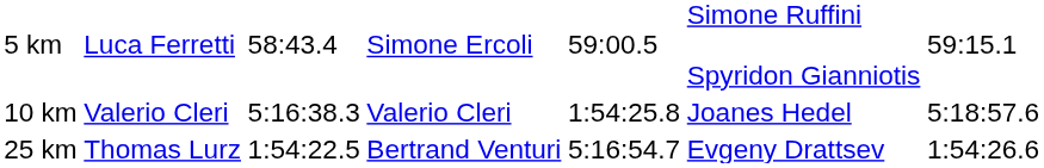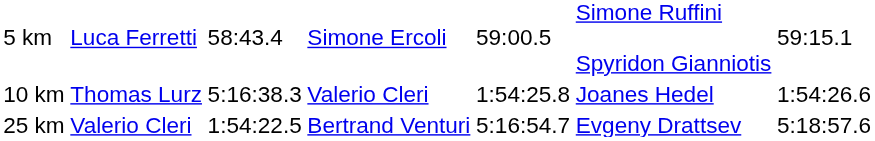10 km | column 2: Valerio Cleri -> Thomas Lurz
10 km | column 7: 5:18:57.6 -> 1:54:26.6
25 km | column 2: Thomas Lurz -> Valerio Cleri
25 km | column 7: 1:54:26.6 -> 5:18:57.6
